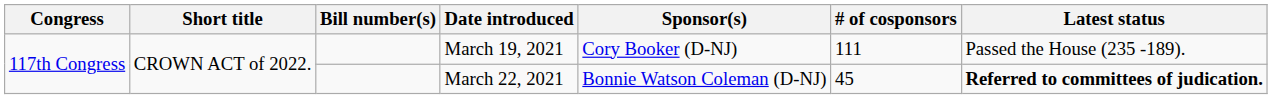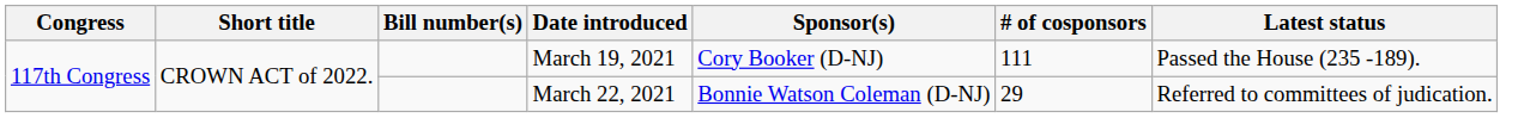March 22, 2021 | # of cosponsors: 45 -> 29
March 22, 2021 | Latest status: bold -> normal
